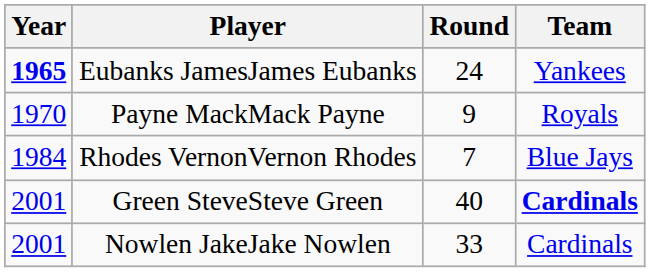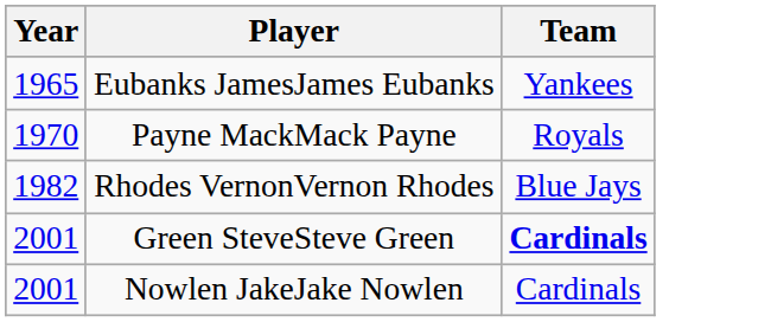- column: Round | 24 | 9 | 7 | 40 | 33
Eubanks JamesJames Eubanks | Year: bold -> normal
Rhodes VernonVernon Rhodes | Year: 1984 -> 1982
